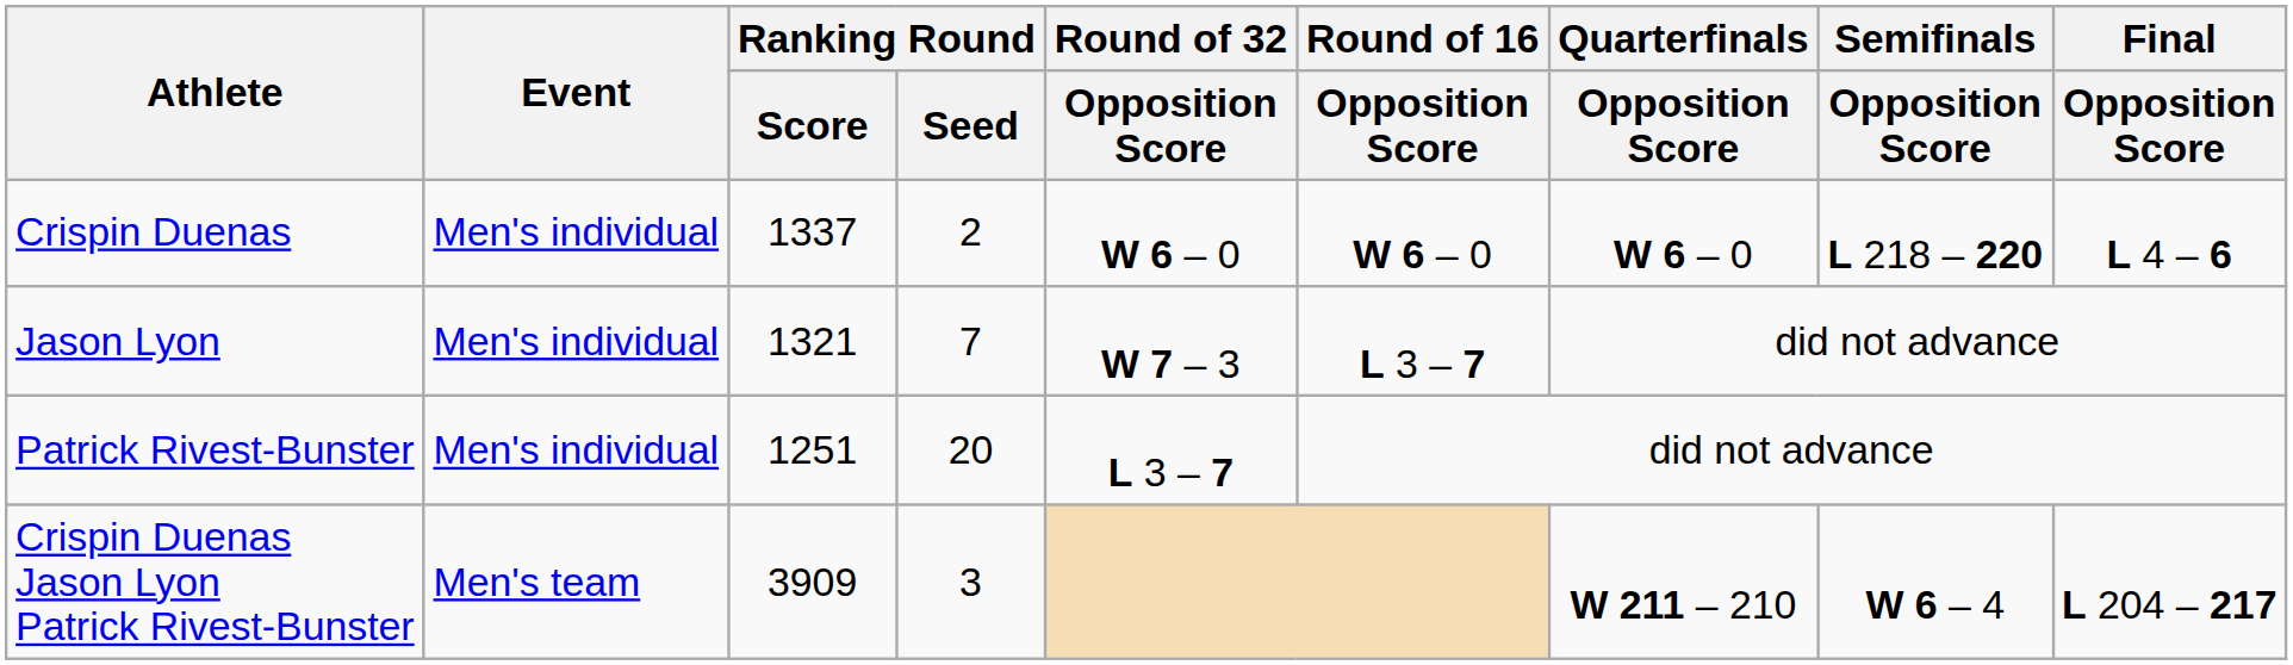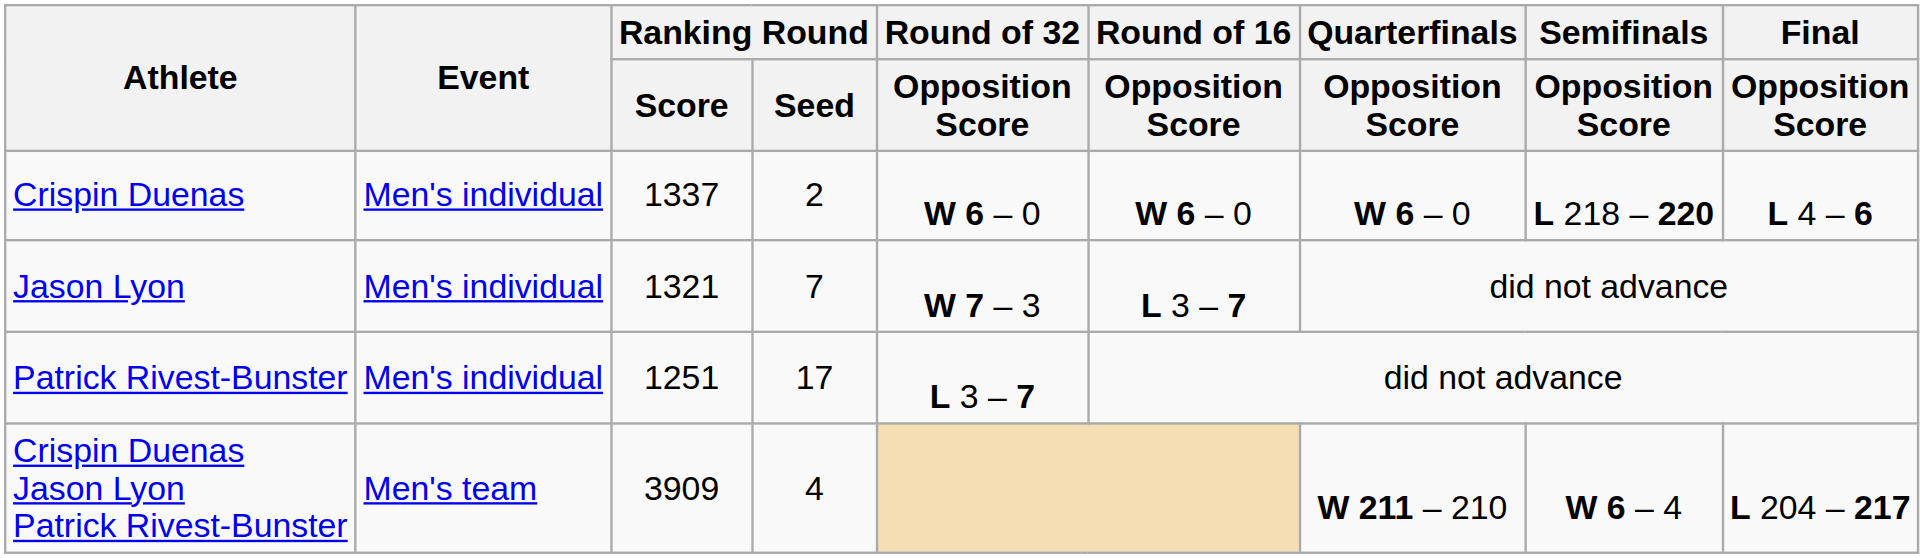Patrick Rivest-Bunster | Ranking Round / Seed: 20 -> 17
Crispin Duenas Jason Lyon Patrick Rivest-Bunster | Ranking Round / Seed: 3 -> 4
